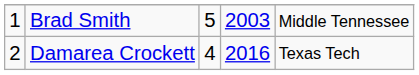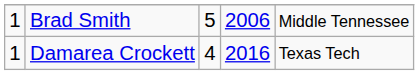Brad Smith | column 4: 2003 -> 2006
Damarea Crockett | column 1: 2 -> 1
